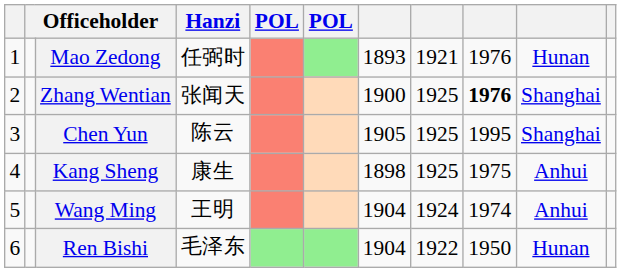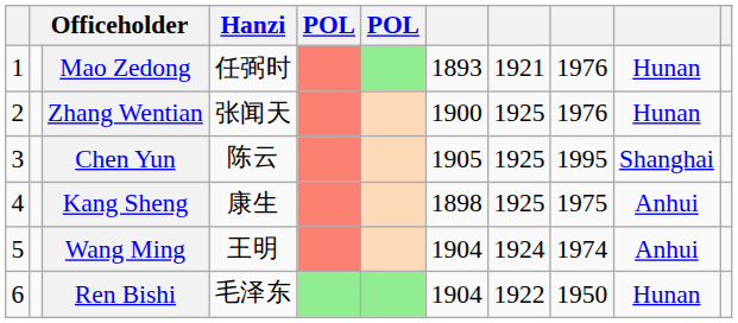Zhang Wentian | column 9: bold -> normal
Zhang Wentian | column 10: Shanghai -> Hunan
